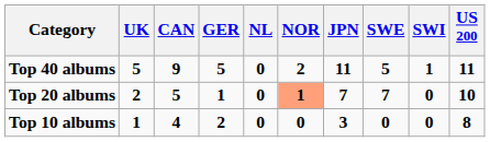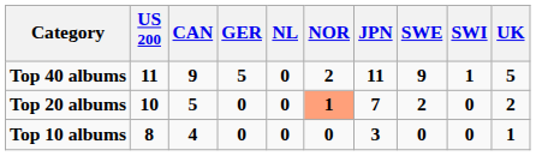columns swapped: US 200 <-> UK
Top 40 albums | SWE: 5 -> 9
Top 20 albums | GER: 1 -> 0
Top 20 albums | SWE: 7 -> 2
Top 10 albums | GER: 2 -> 0
